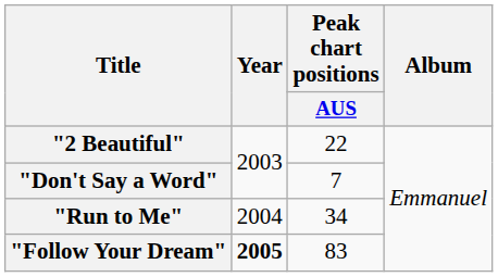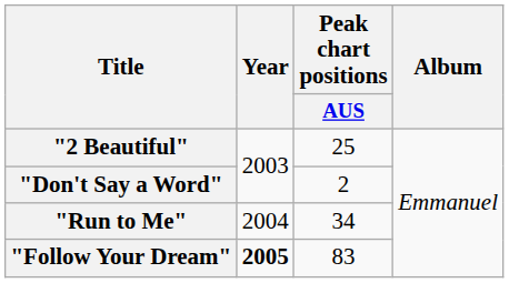"2 Beautiful" | Peak chart positions / AUS: 22 -> 25
"Don't Say a Word" | Peak chart positions / AUS: 7 -> 2
